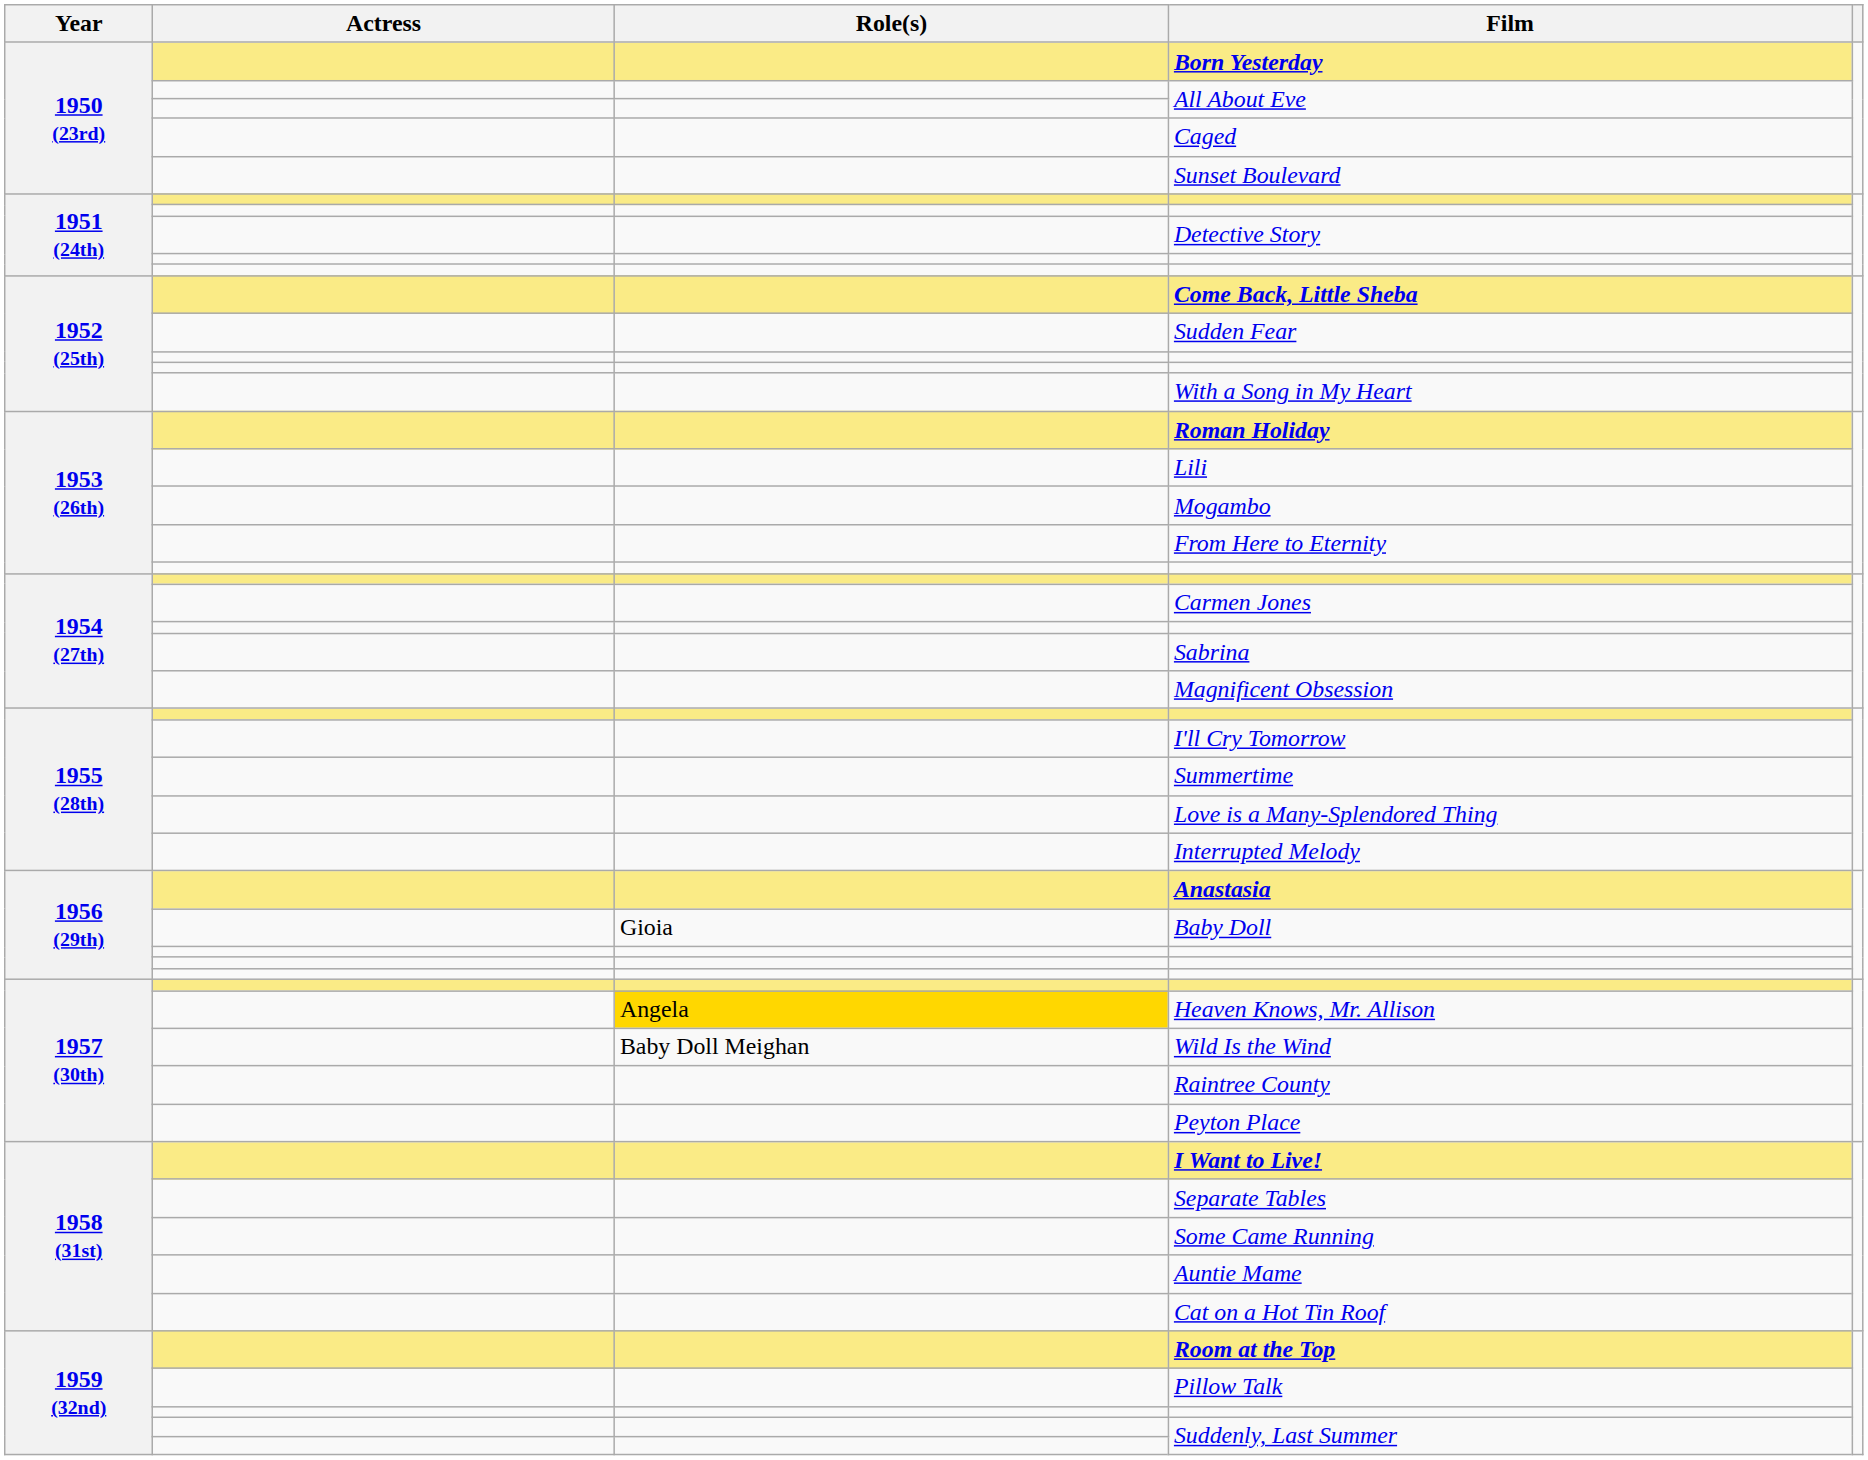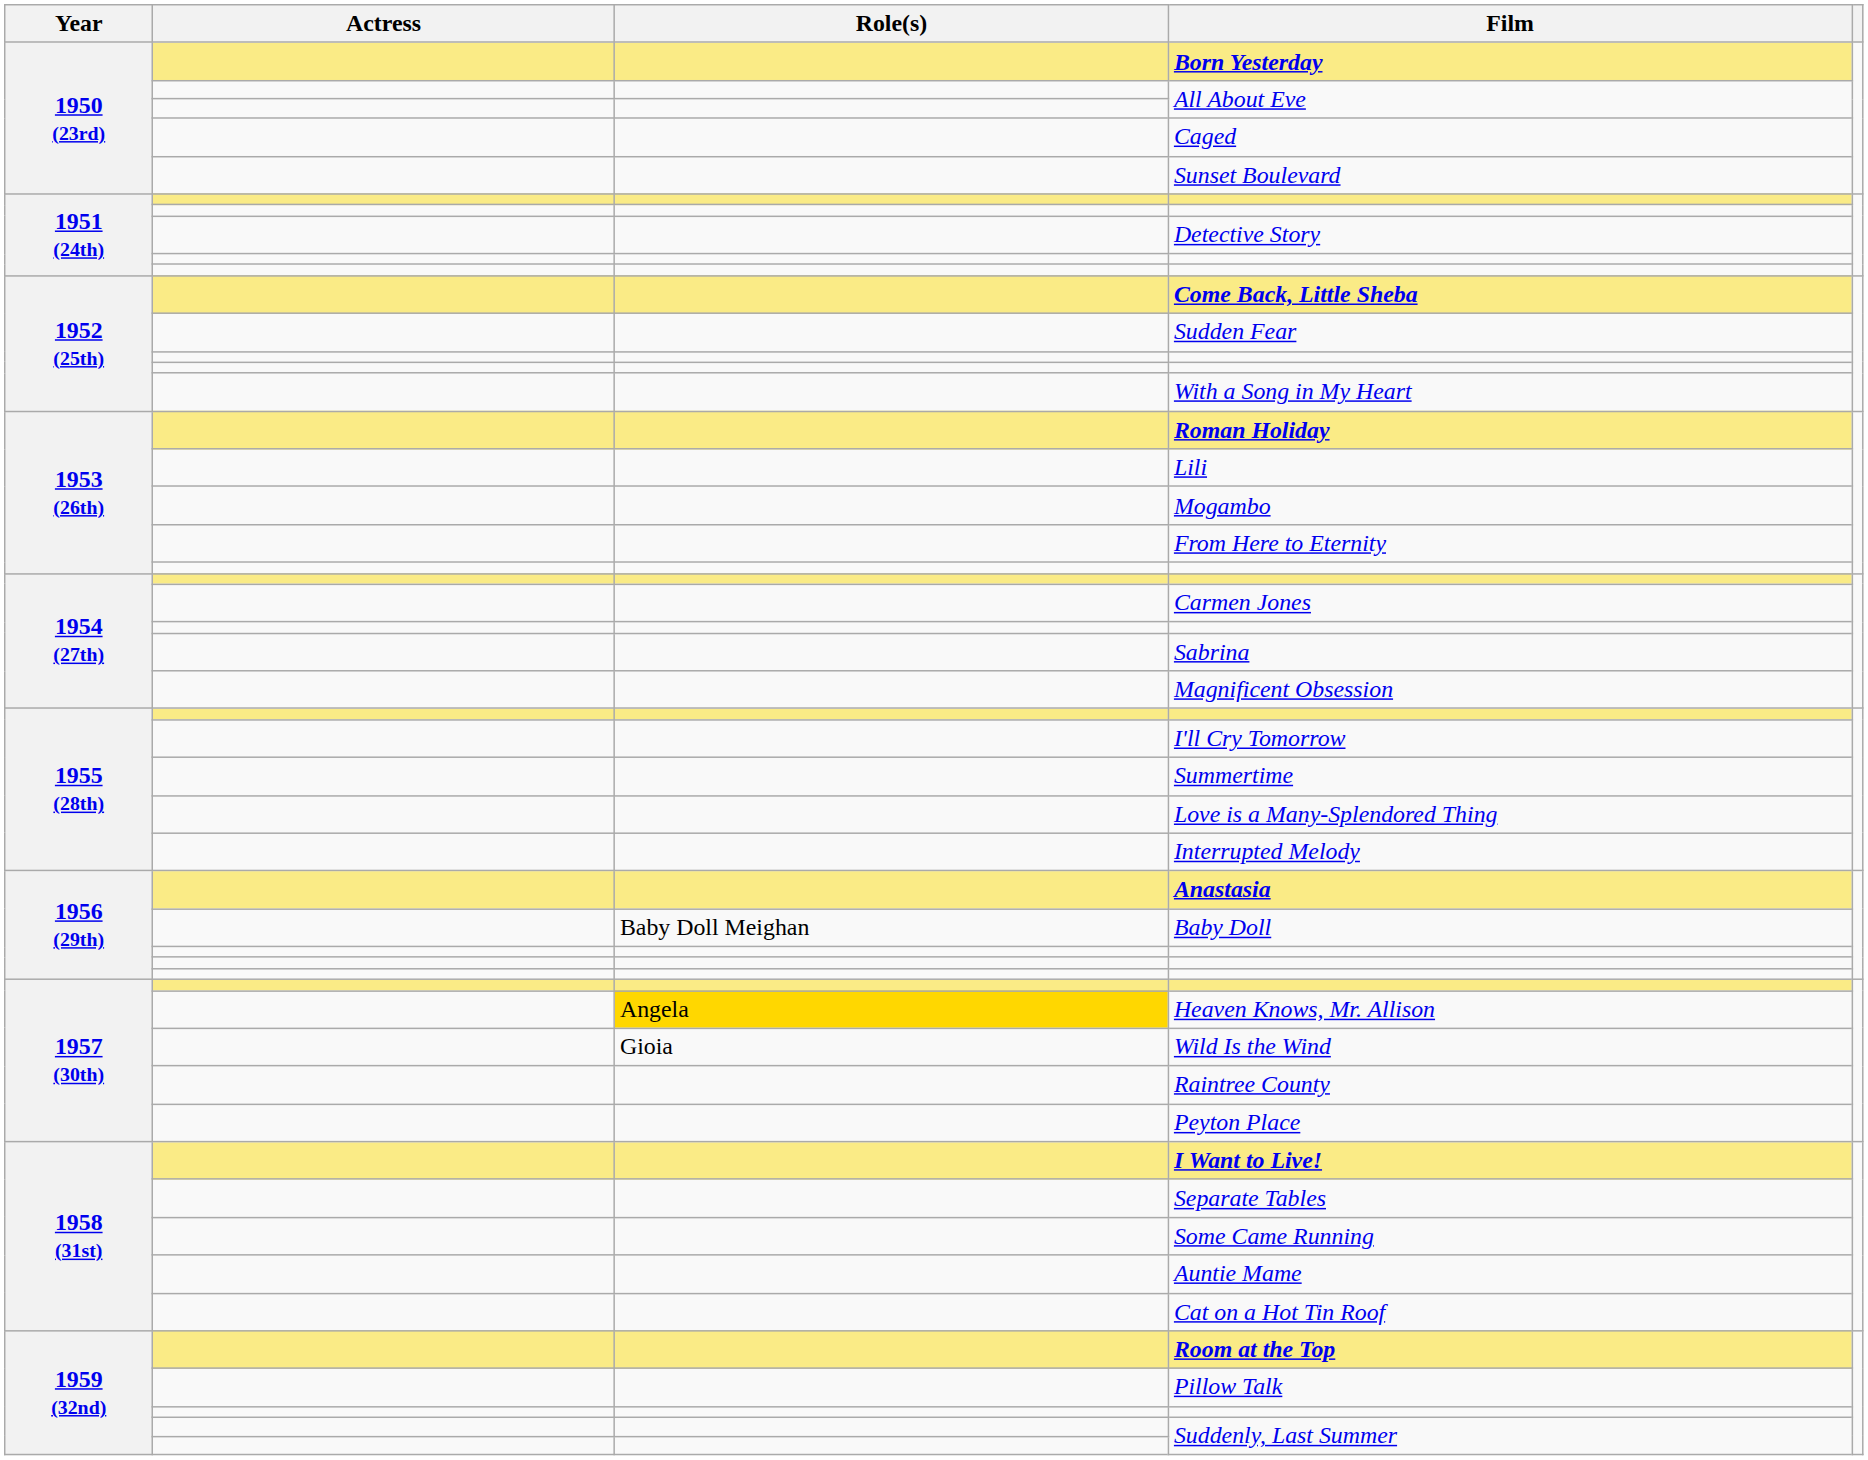Baby Doll | Role(s): Gioia -> Baby Doll Meighan
Wild Is the Wind | Role(s): Baby Doll Meighan -> Gioia
